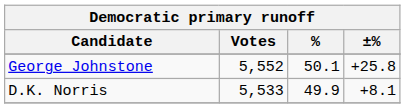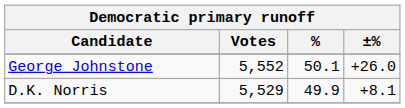George Johnstone | ±%: +25.8 -> +26.0
D.K. Norris | Votes: 5,533 -> 5,529
